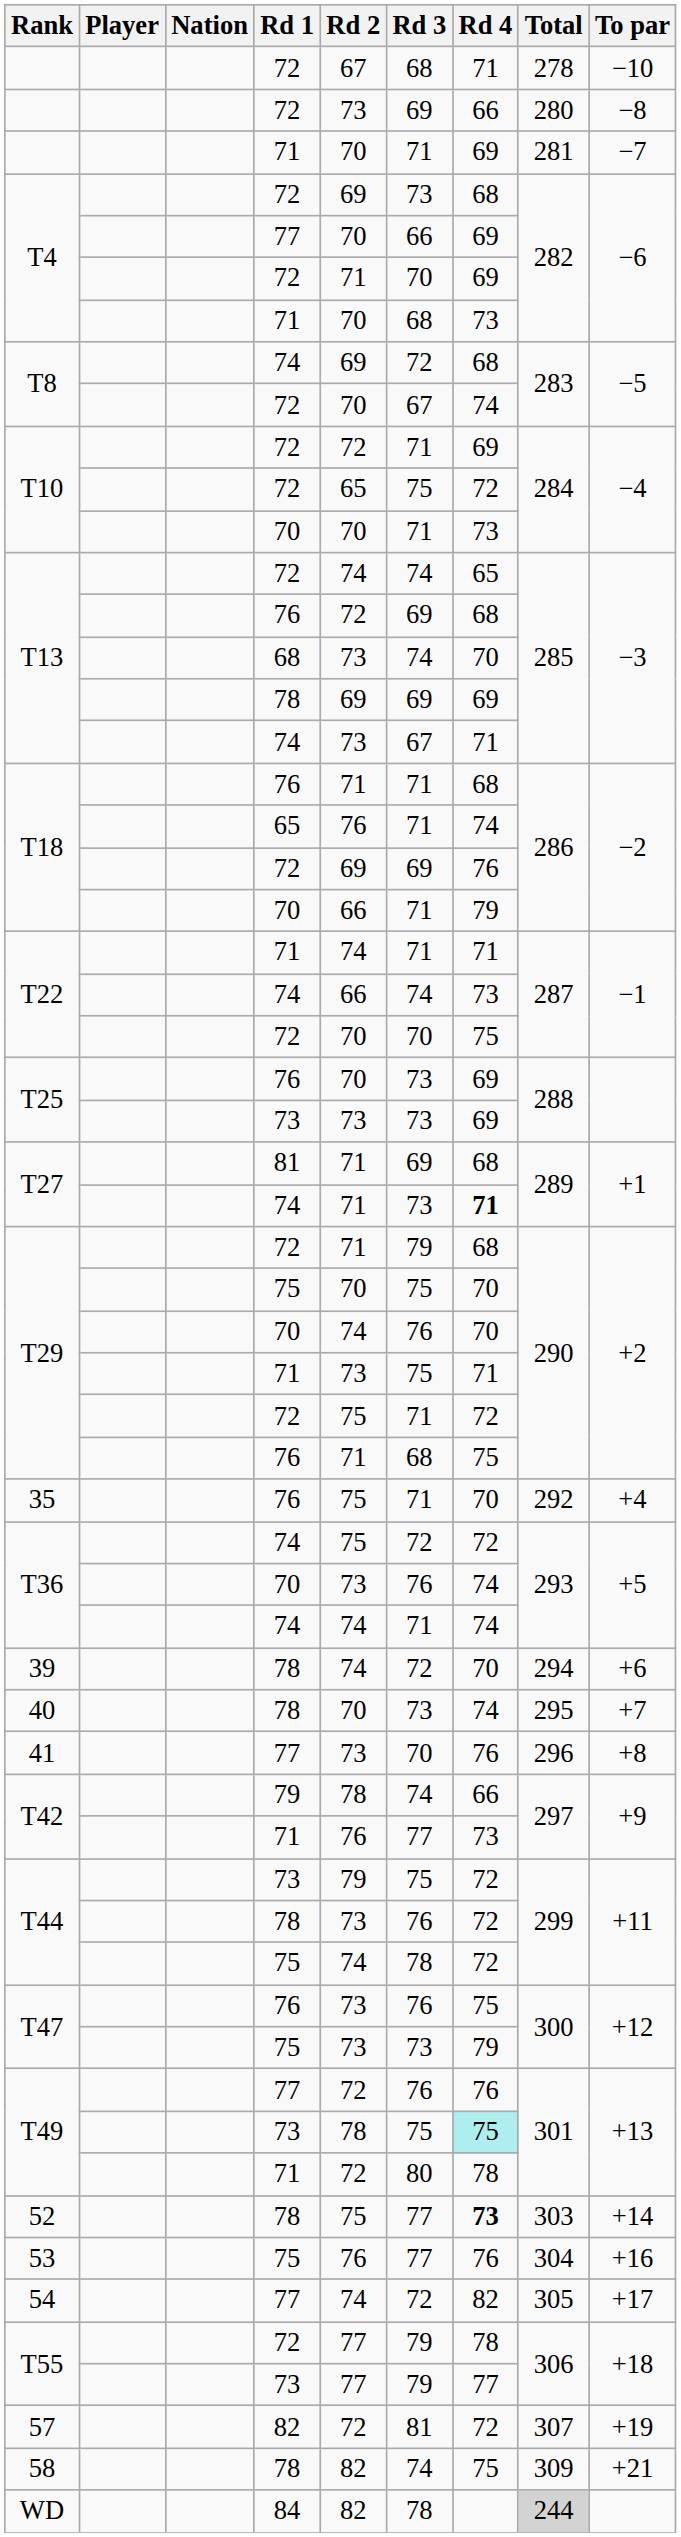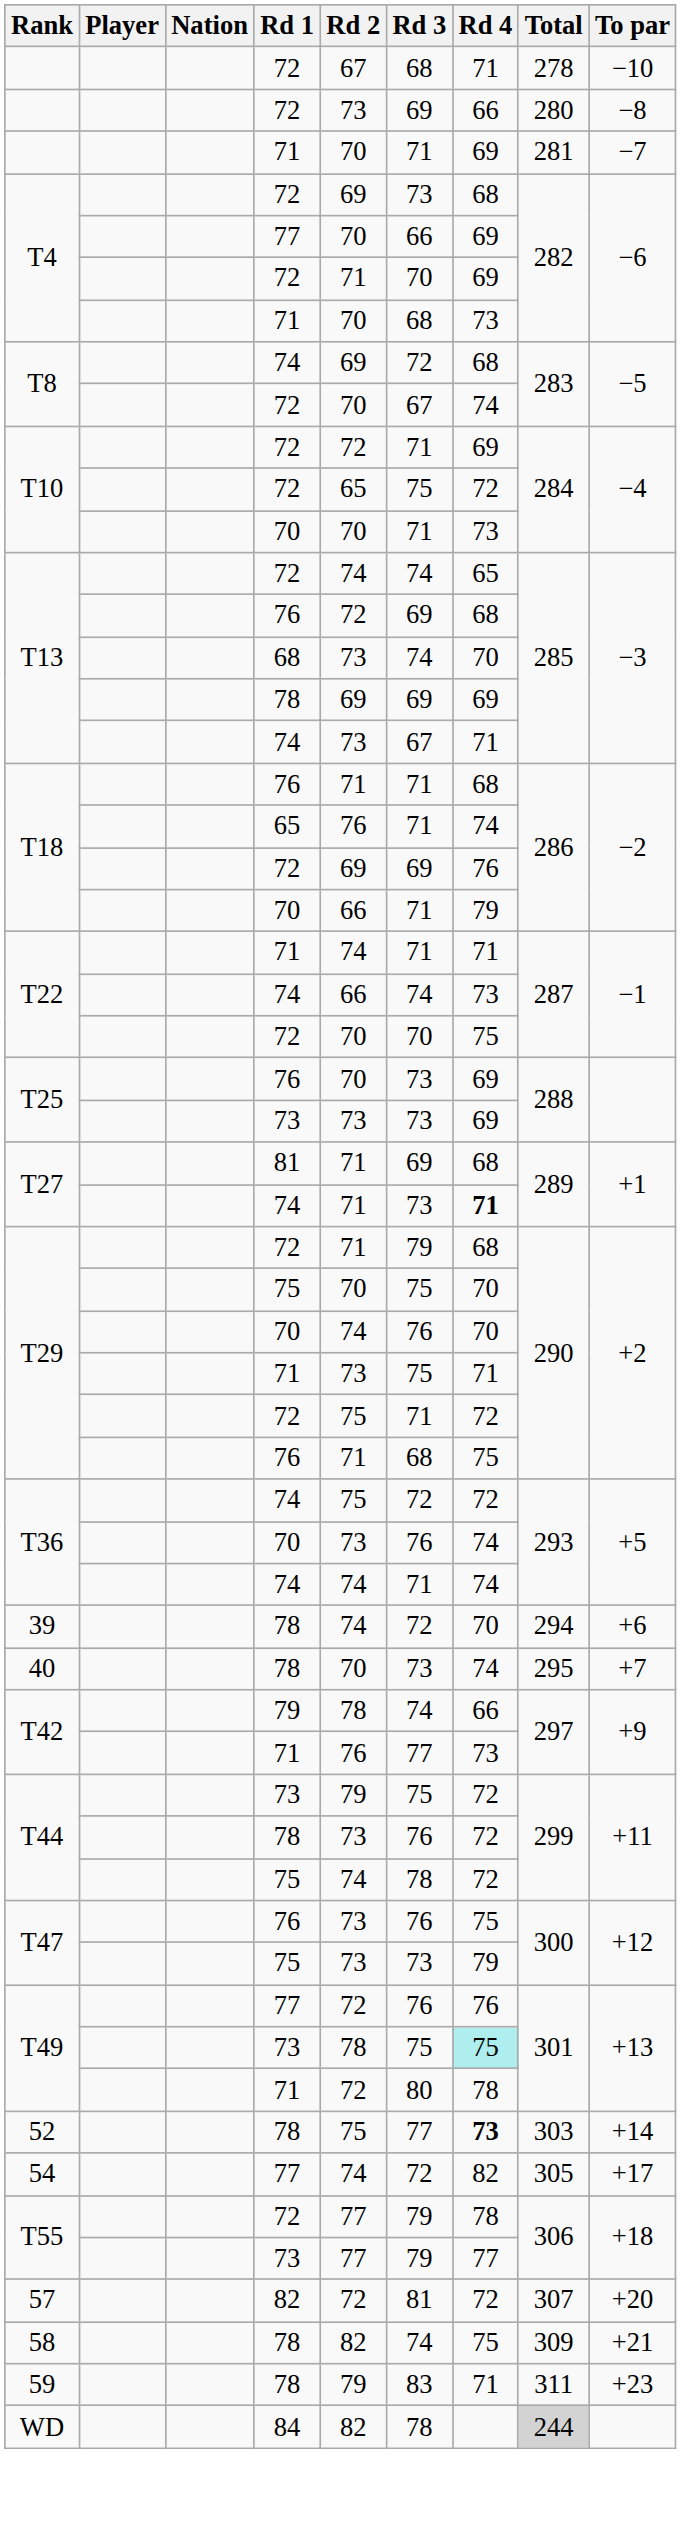- row: 35 | 76 | 75 | 71 | 70 | 292 | +4
- row: 41 | 77 | 73 | 70 | 76 | 296 | +8
- row: 53 | 75 | 76 | 77 | 76 | 304 | +16
57 | To par: +19 -> +20
+ row: 59 | 78 | 79 | 83 | 71 | 311 | +23
